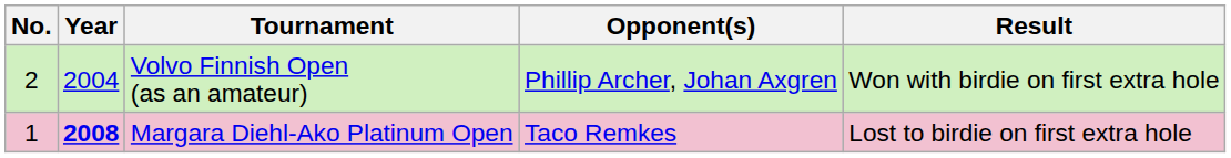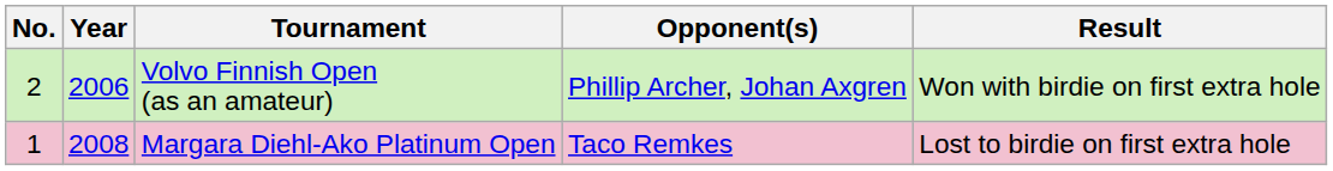Volvo Finnish Open (as an amateur) | Year: 2004 -> 2006
Margara Diehl-Ako Platinum Open | Year: bold -> normal
